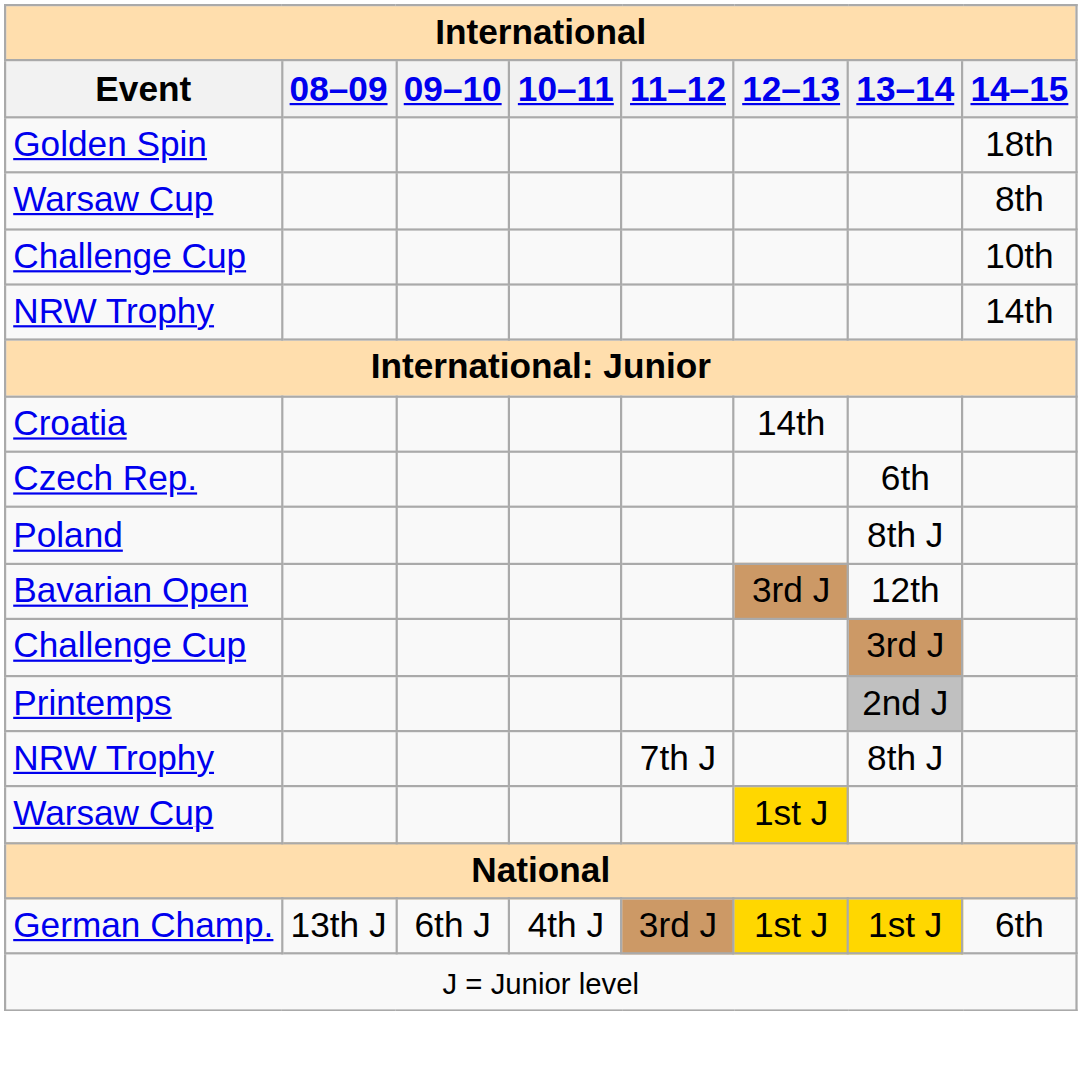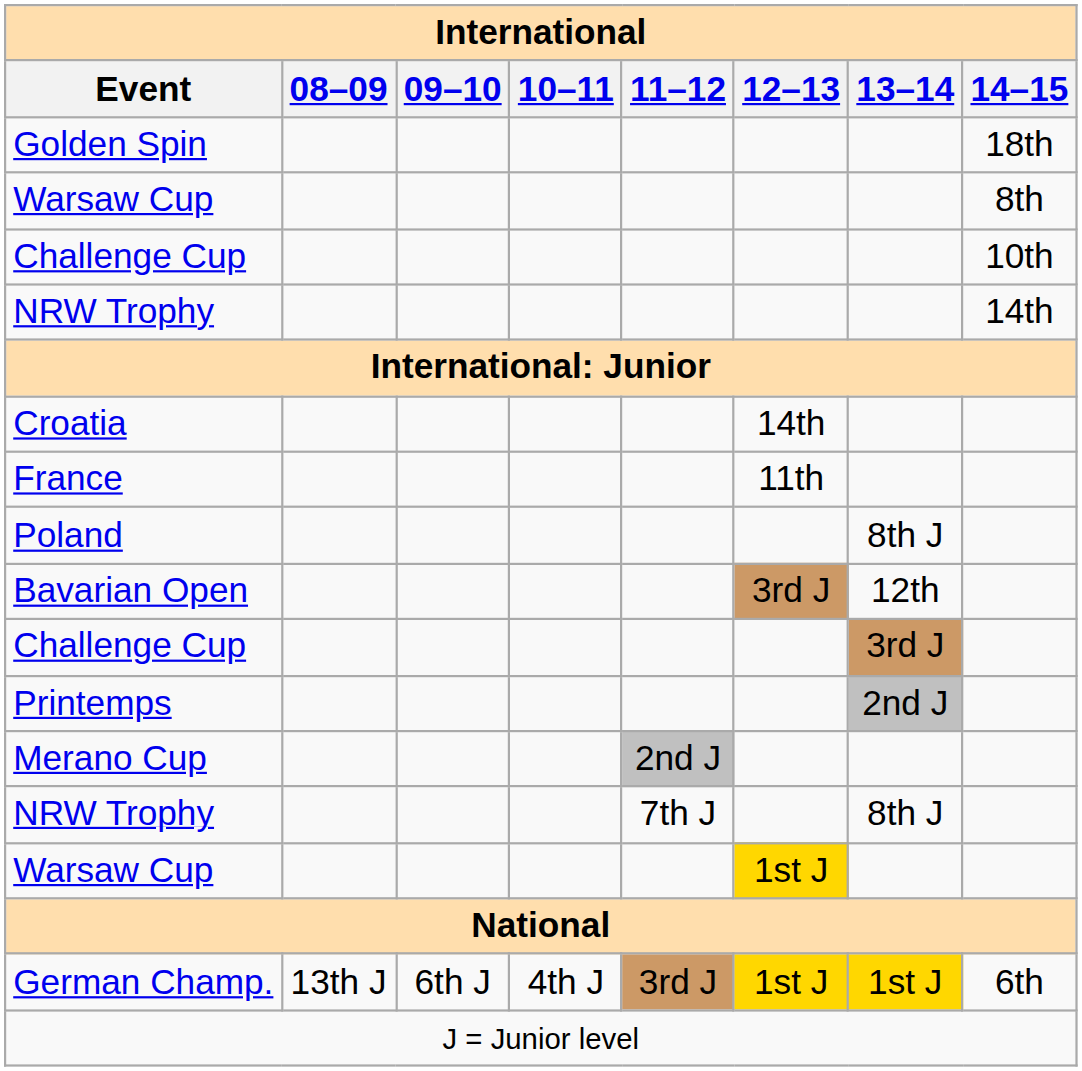- row: Czech Rep. | 6th
+ row: France | 11th
+ row: Merano Cup | 2nd J
